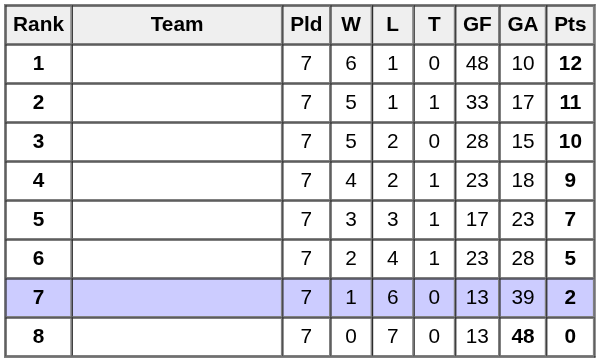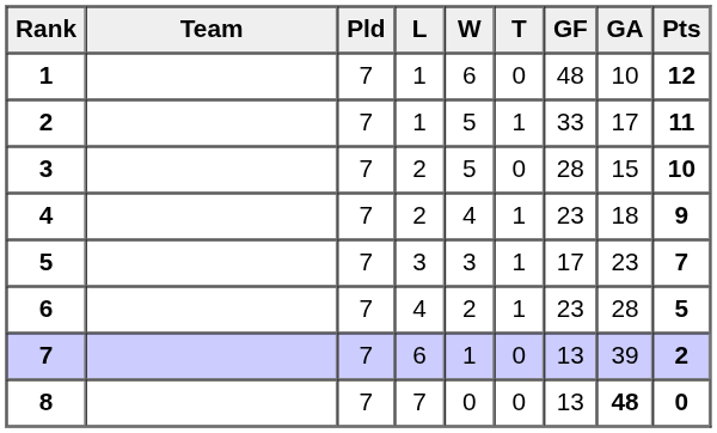columns swapped: W <-> L
